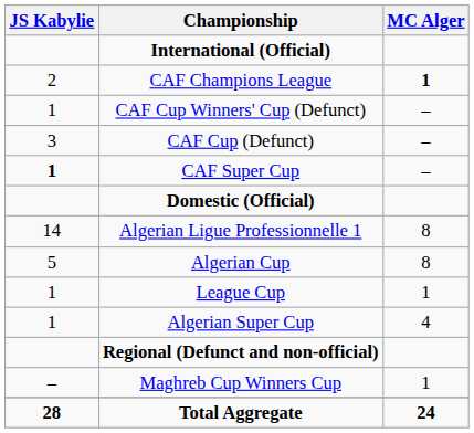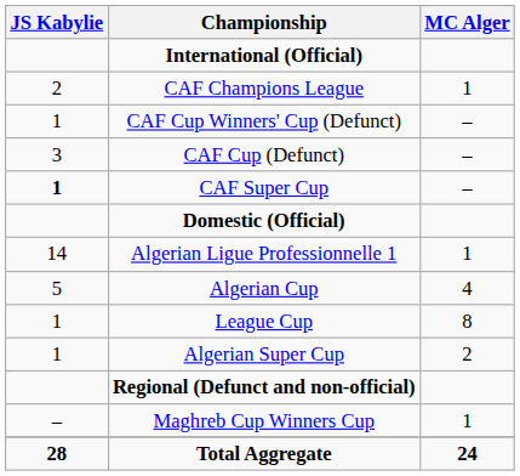CAF Champions League | MC Alger: bold -> normal
Algerian Ligue Professionnelle 1 | MC Alger: 8 -> 1
Algerian Cup | MC Alger: 8 -> 4
League Cup | MC Alger: 1 -> 8
Algerian Super Cup | MC Alger: 4 -> 2
